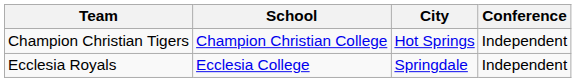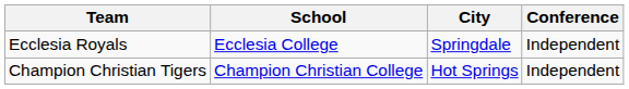rows swapped: Champion Christian Tigers <-> Ecclesia Royals
